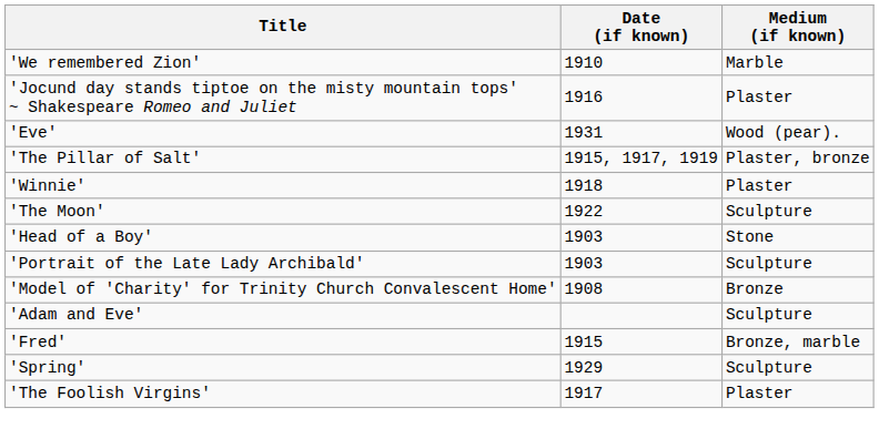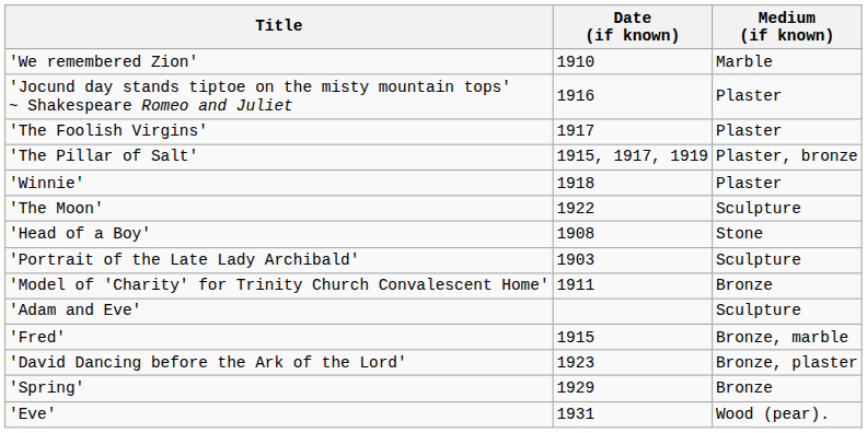rows swapped: 'The Foolish Virgins' <-> 'Eve'
'Head of a Boy' | Date (if known): 1903 -> 1908
'Model of 'Charity' for Trinity Church Convalescent Home' | Date (if known): 1908 -> 1911
+ row: 'David Dancing before the Ark of the Lord' | 1923 | Bronze, plaster
'Spring' | Medium (if known): Sculpture -> Bronze
